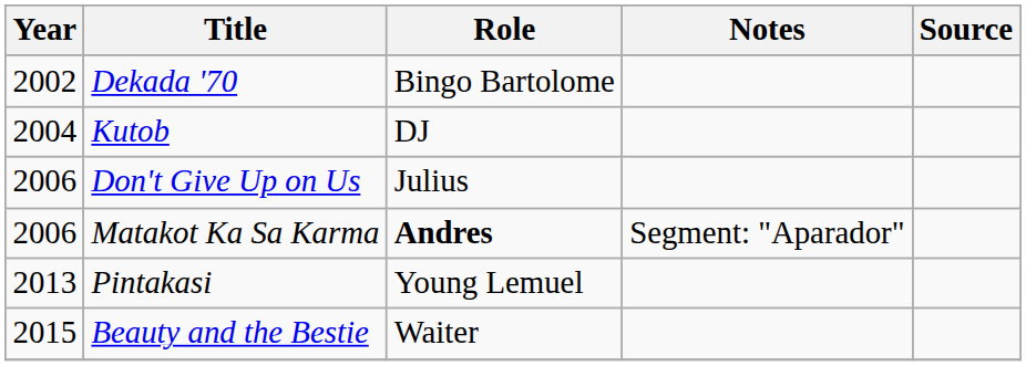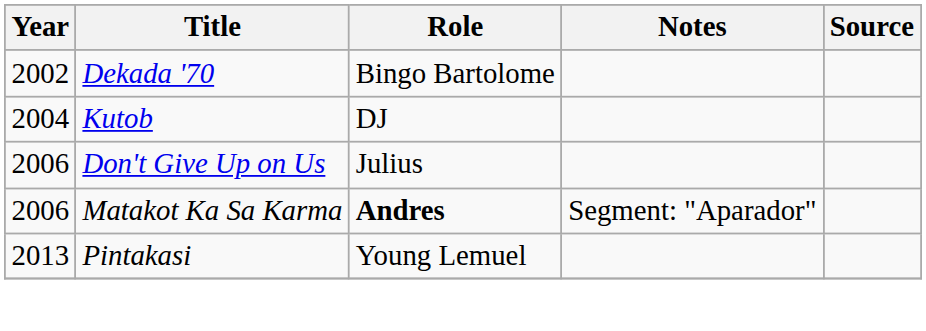- row: 2015 | Beauty and the Bestie | Waiter
